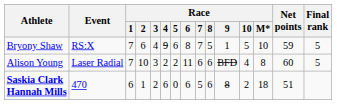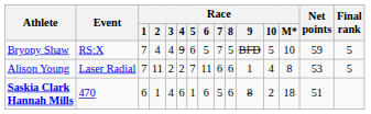Bryony Shaw | Race / 2: 6 -> 4
Bryony Shaw | Race / 6: 8 -> 5
Bryony Shaw | Race / 9: 1 -> BFD
Alison Young | Race / 2: 10 -> 11
Alison Young | Race / 3: 3 -> 2
Alison Young | Race / 5: 2 -> 7
Alison Young | Race / 9: BFD -> 1
Alison Young | Net points: 60 -> 53
Saskia Clark Hannah Mills | Race / 3: 2 -> 4
Saskia Clark Hannah Mills | Race / 5: 0 -> 1
